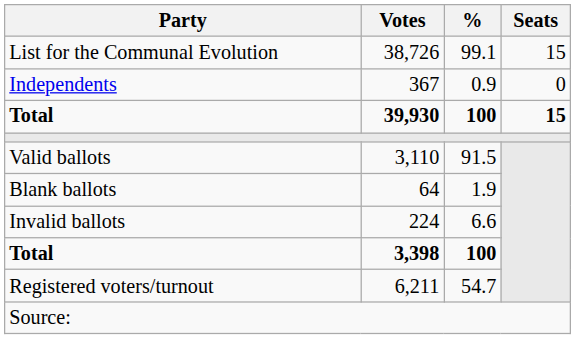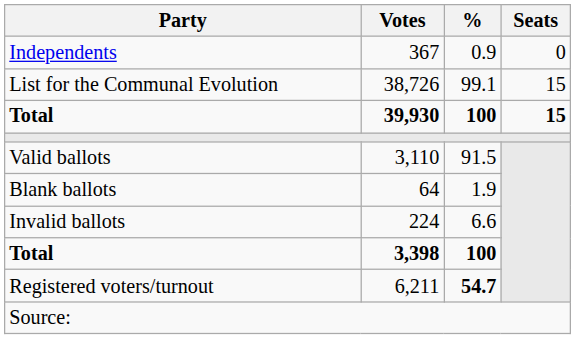rows swapped: List for the Communal Evolution <-> Independents
Registered voters/turnout | %: normal -> bold
